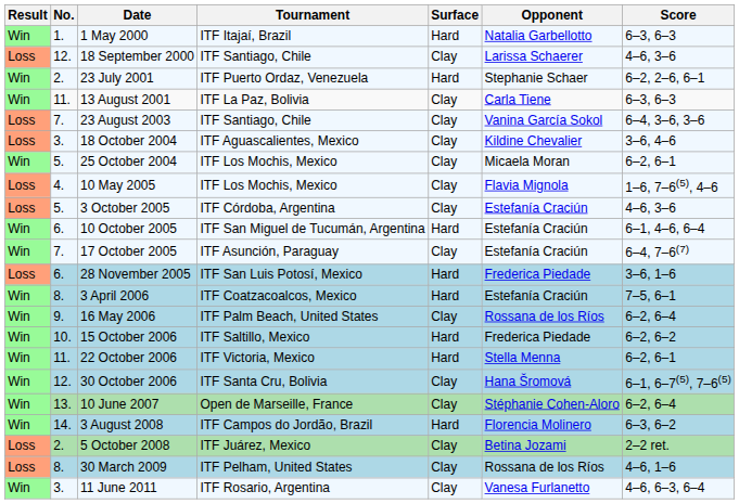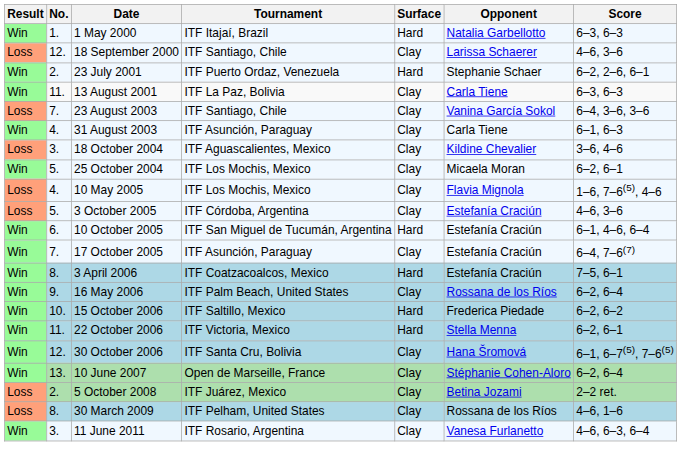+ row: Win | 4. | 31 August 2003 | ITF Asunción, Paraguay | Clay | Carla Tiene | 6–1, 6–3
- row: Loss | 6. | 28 November 2005 | ITF San Luis Potosí, Mexico | Hard | Frederica Piedade | 3–6, 1–6
- row: Win | 14. | 3 August 2008 | ITF Campos do Jordão, Brazil | Hard | Florencia Molinero | 6–3, 6–2
